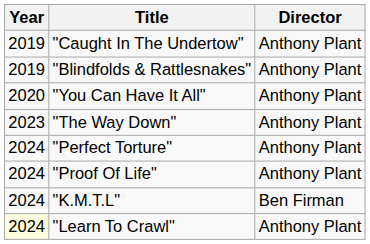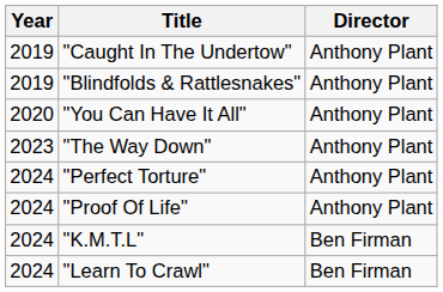"Learn To Crawl" | Year: lightyellow background -> no background
"Learn To Crawl" | Director: Anthony Plant -> Ben Firman
